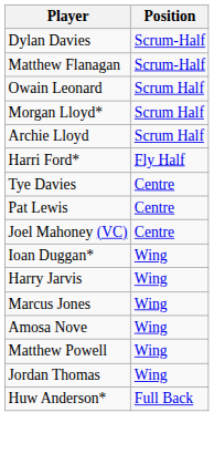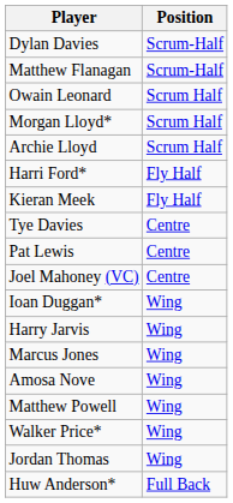+ row: Kieran Meek | Fly Half
+ row: Walker Price* | Wing
